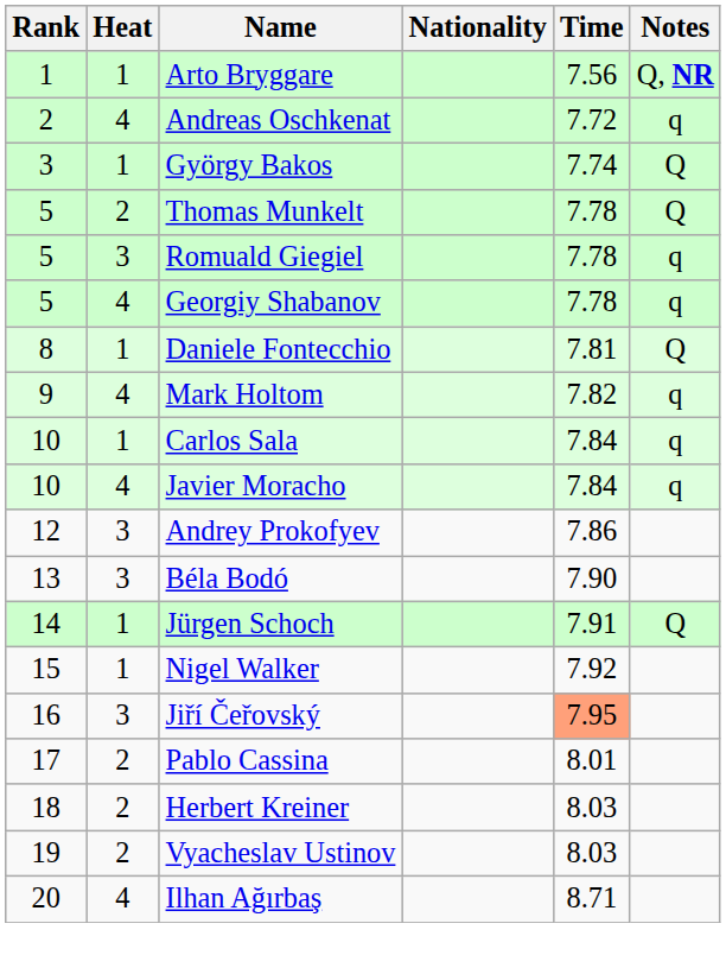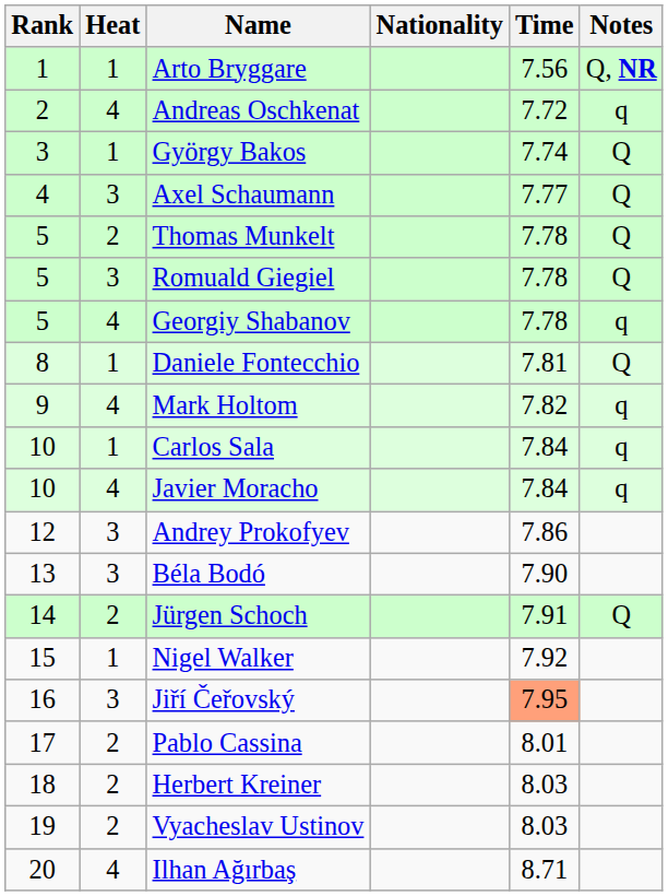+ row: 4 | 3 | Axel Schaumann | 7.77 | Q
Romuald Giegiel | Notes: q -> Q
Jürgen Schoch | Heat: 1 -> 2
